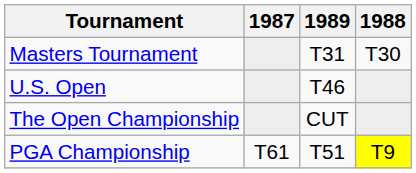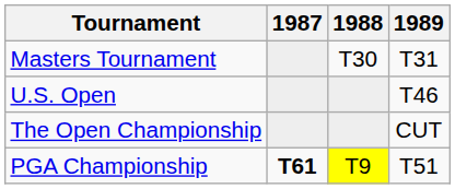columns swapped: 1988 <-> 1989
PGA Championship | 1987: normal -> bold
